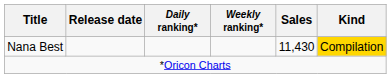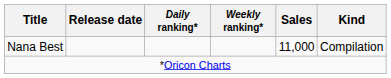Nana Best | Sales: 11,430 -> 11,000
Nana Best | Kind: gold background -> no background
